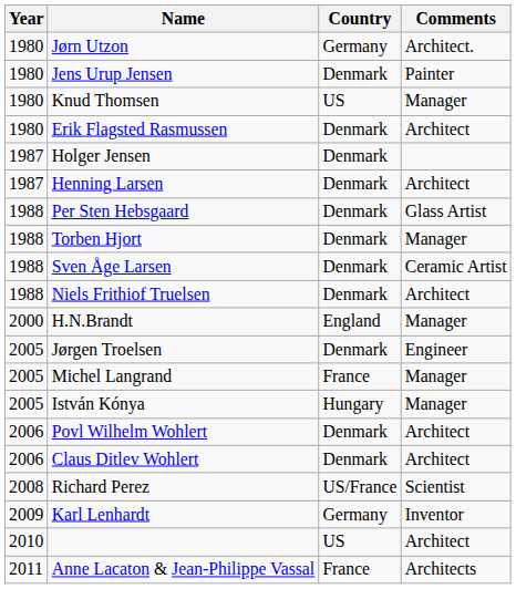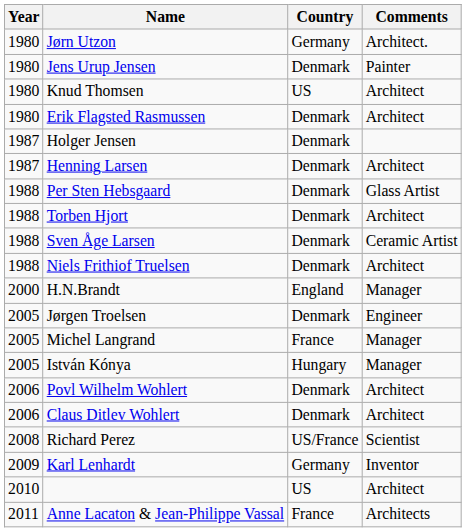Knud Thomsen | Comments: Manager -> Architect
Torben Hjort | Comments: Manager -> Architect
